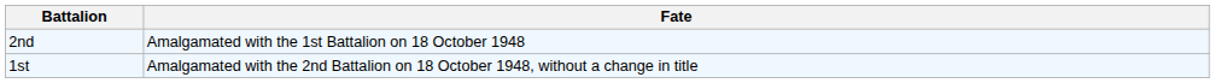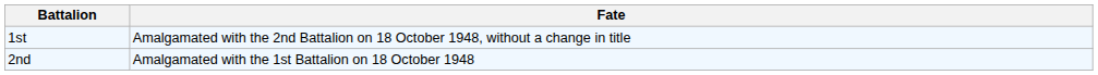rows swapped: 1st <-> 2nd
